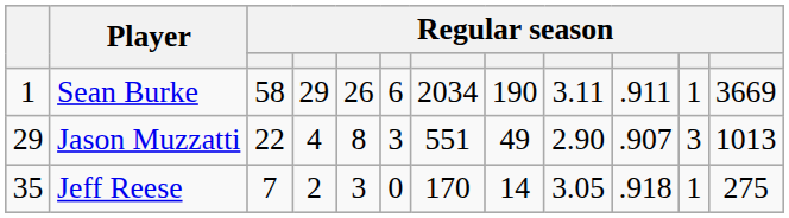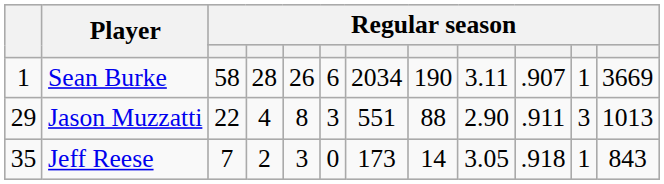Sean Burke | column 4: 29 -> 28
Sean Burke | column 10: .911 -> .907
Jason Muzzatti | column 8: 49 -> 88
Jason Muzzatti | column 10: .907 -> .911
Jeff Reese | column 7: 170 -> 173
Jeff Reese | column 12: 275 -> 843
